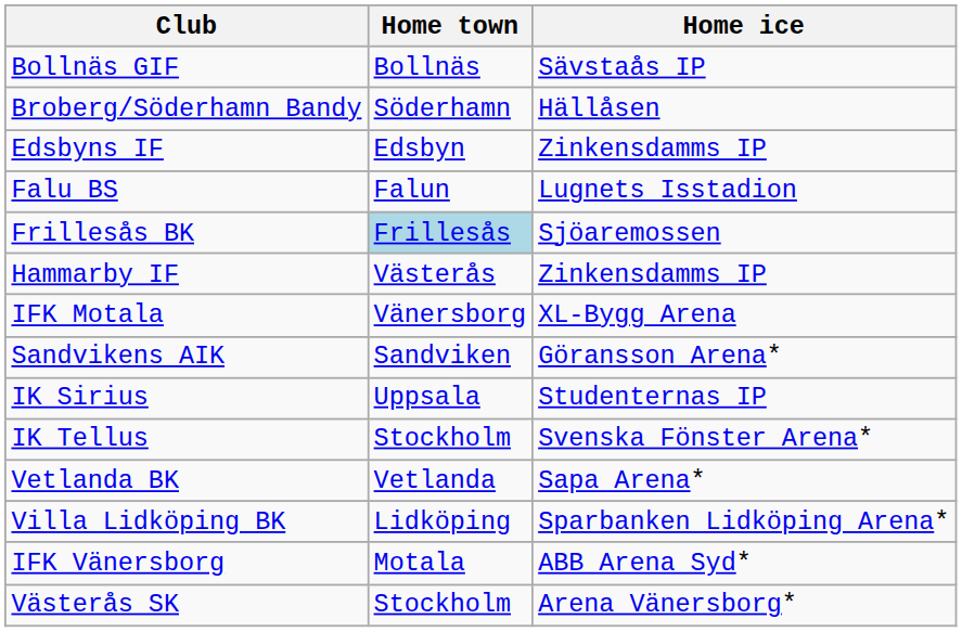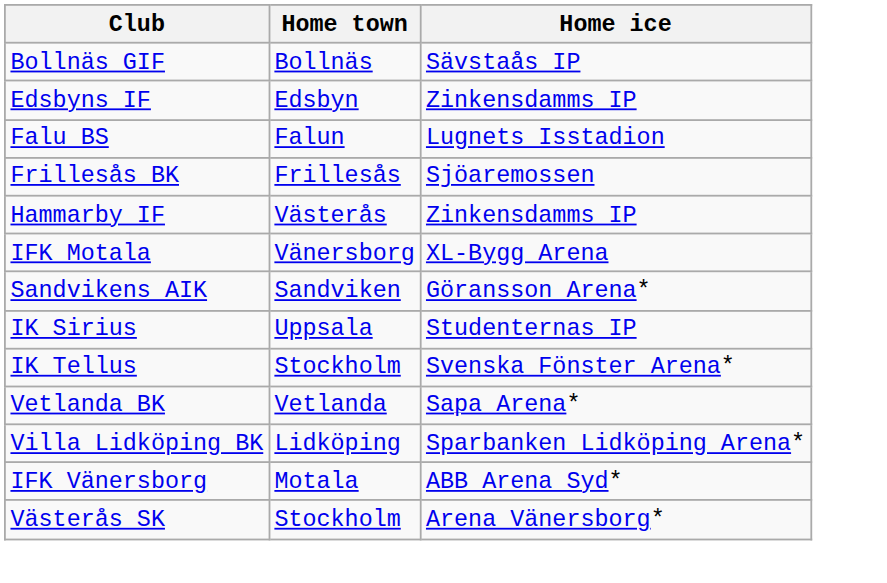- row: Broberg/Söderhamn Bandy | Söderhamn | Hällåsen
Frillesås BK | Home town: lightblue background -> no background
